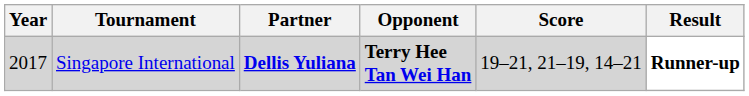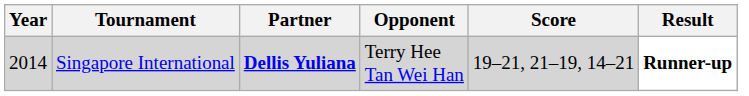Singapore International | Year: 2017 -> 2014
Singapore International | Opponent: bold -> normal
